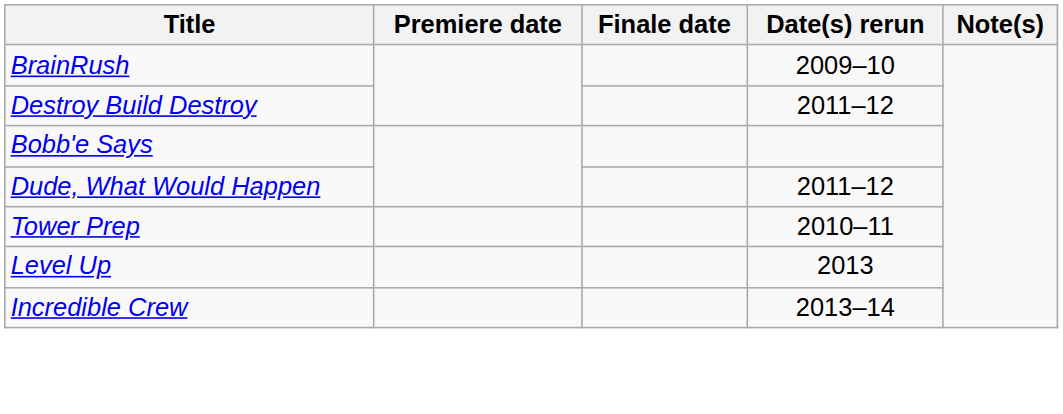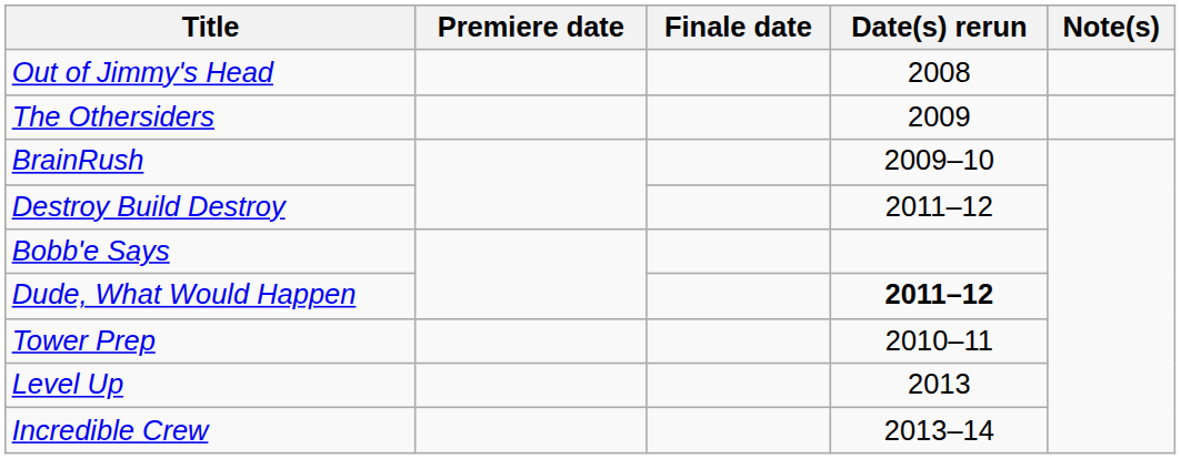+ row: Out of Jimmy's Head | 2008
+ row: The Othersiders | 2009
Dude, What Would Happen | Date(s) rerun: normal -> bold
